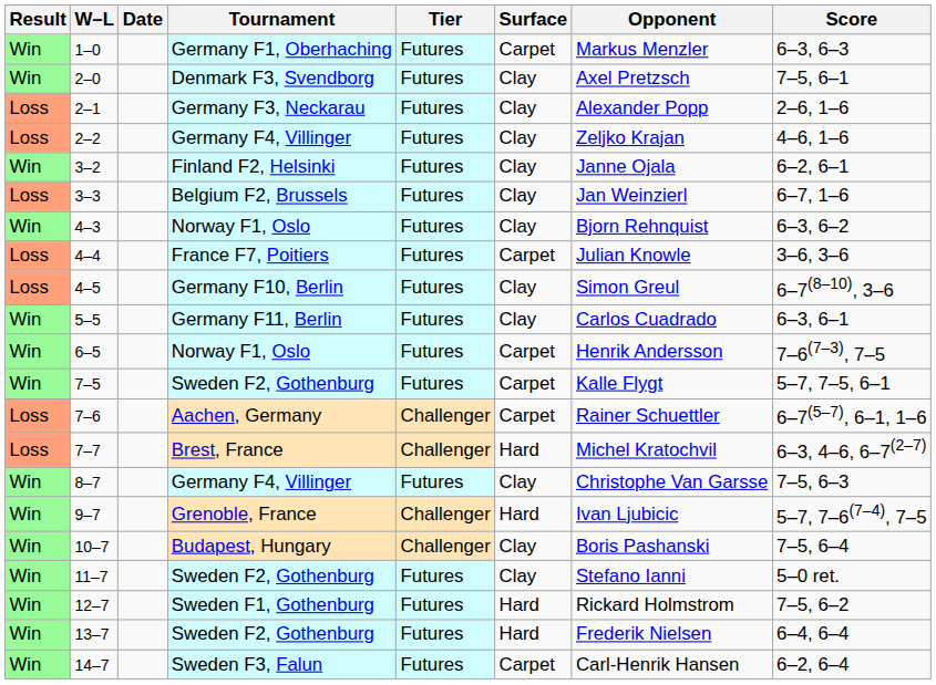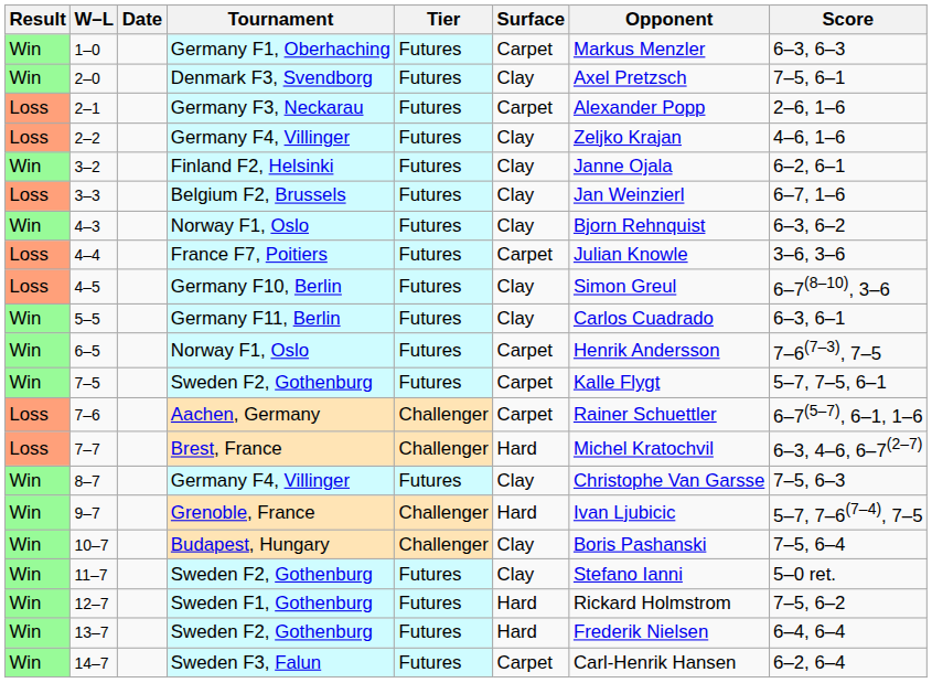2–1 | Surface: Clay -> Carpet
